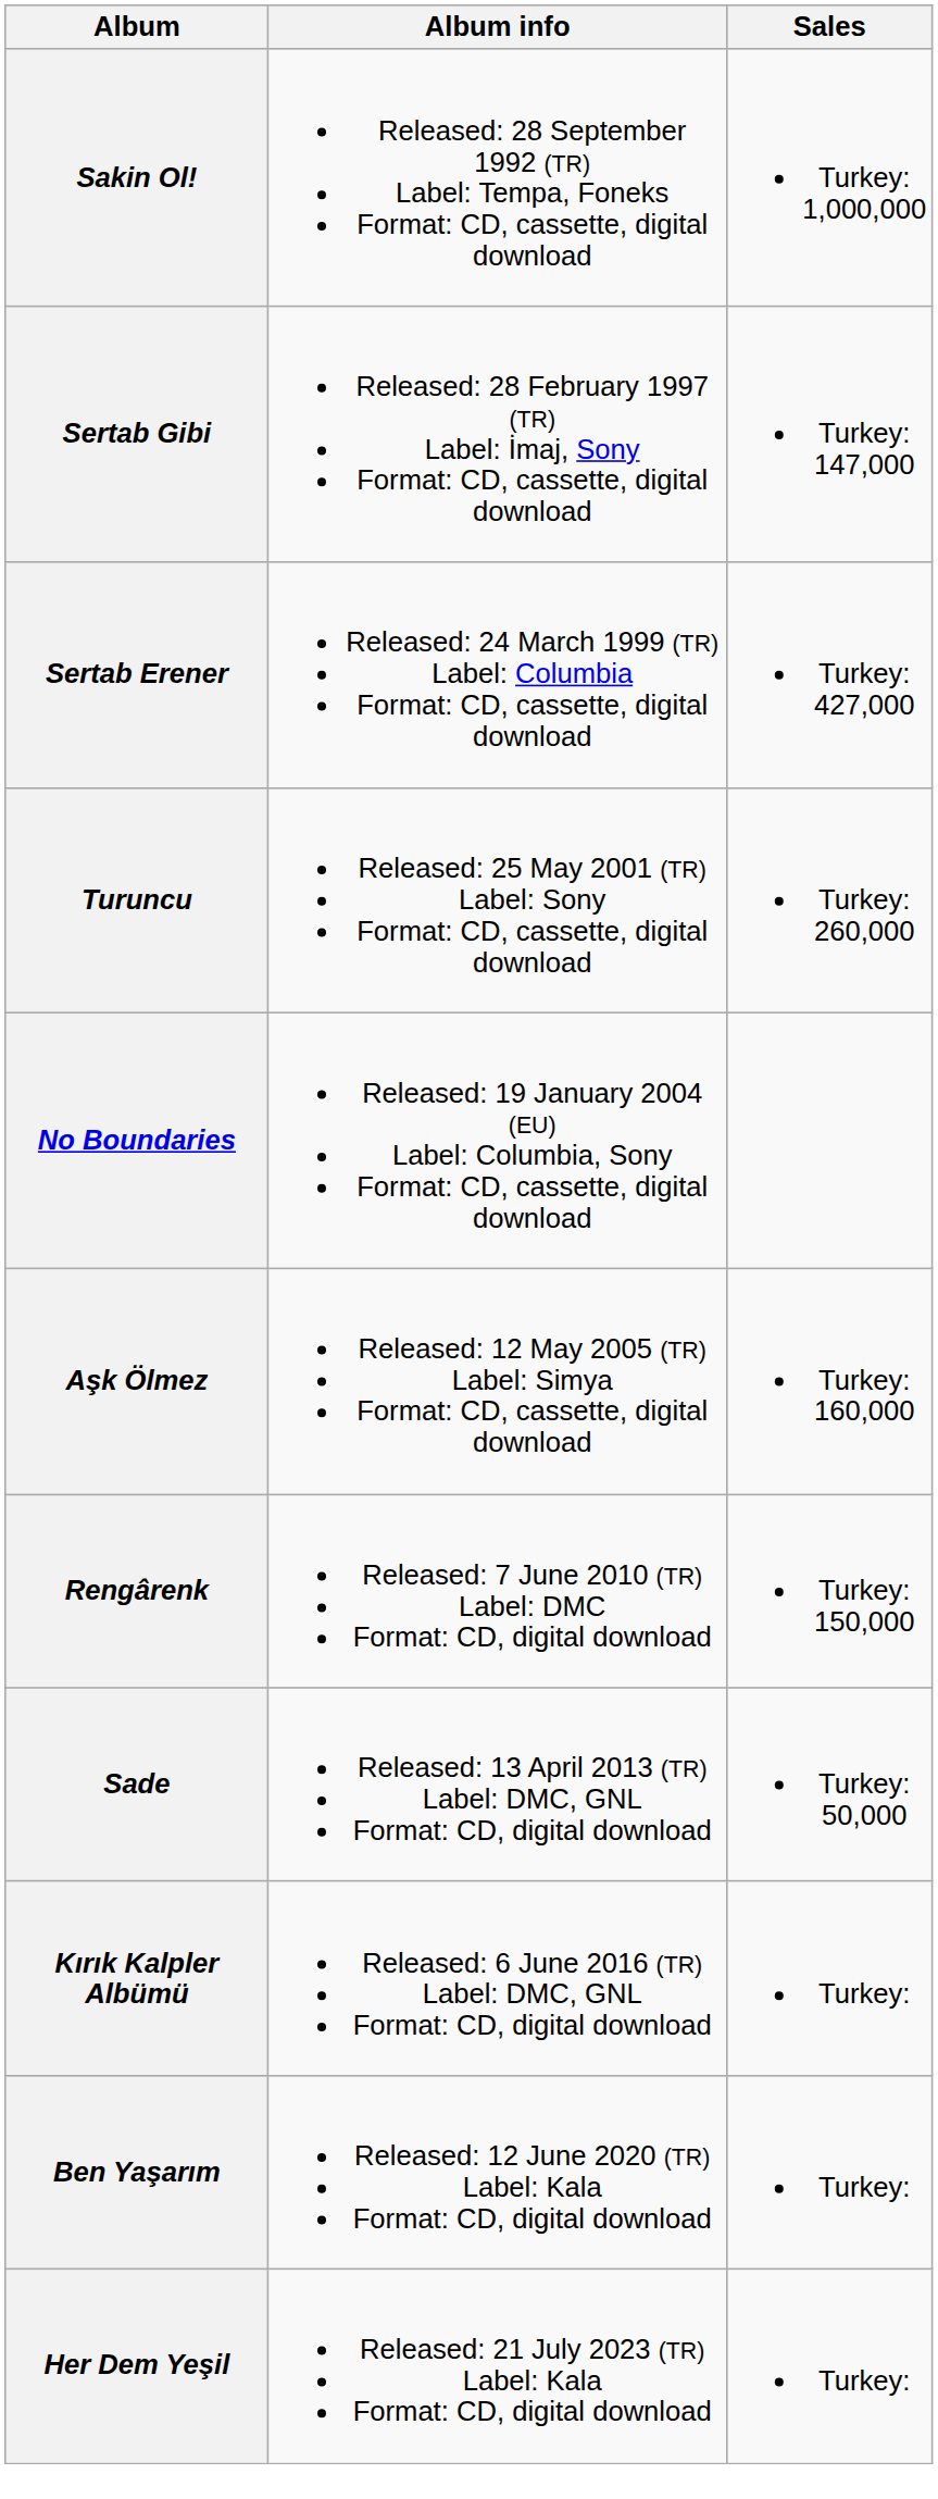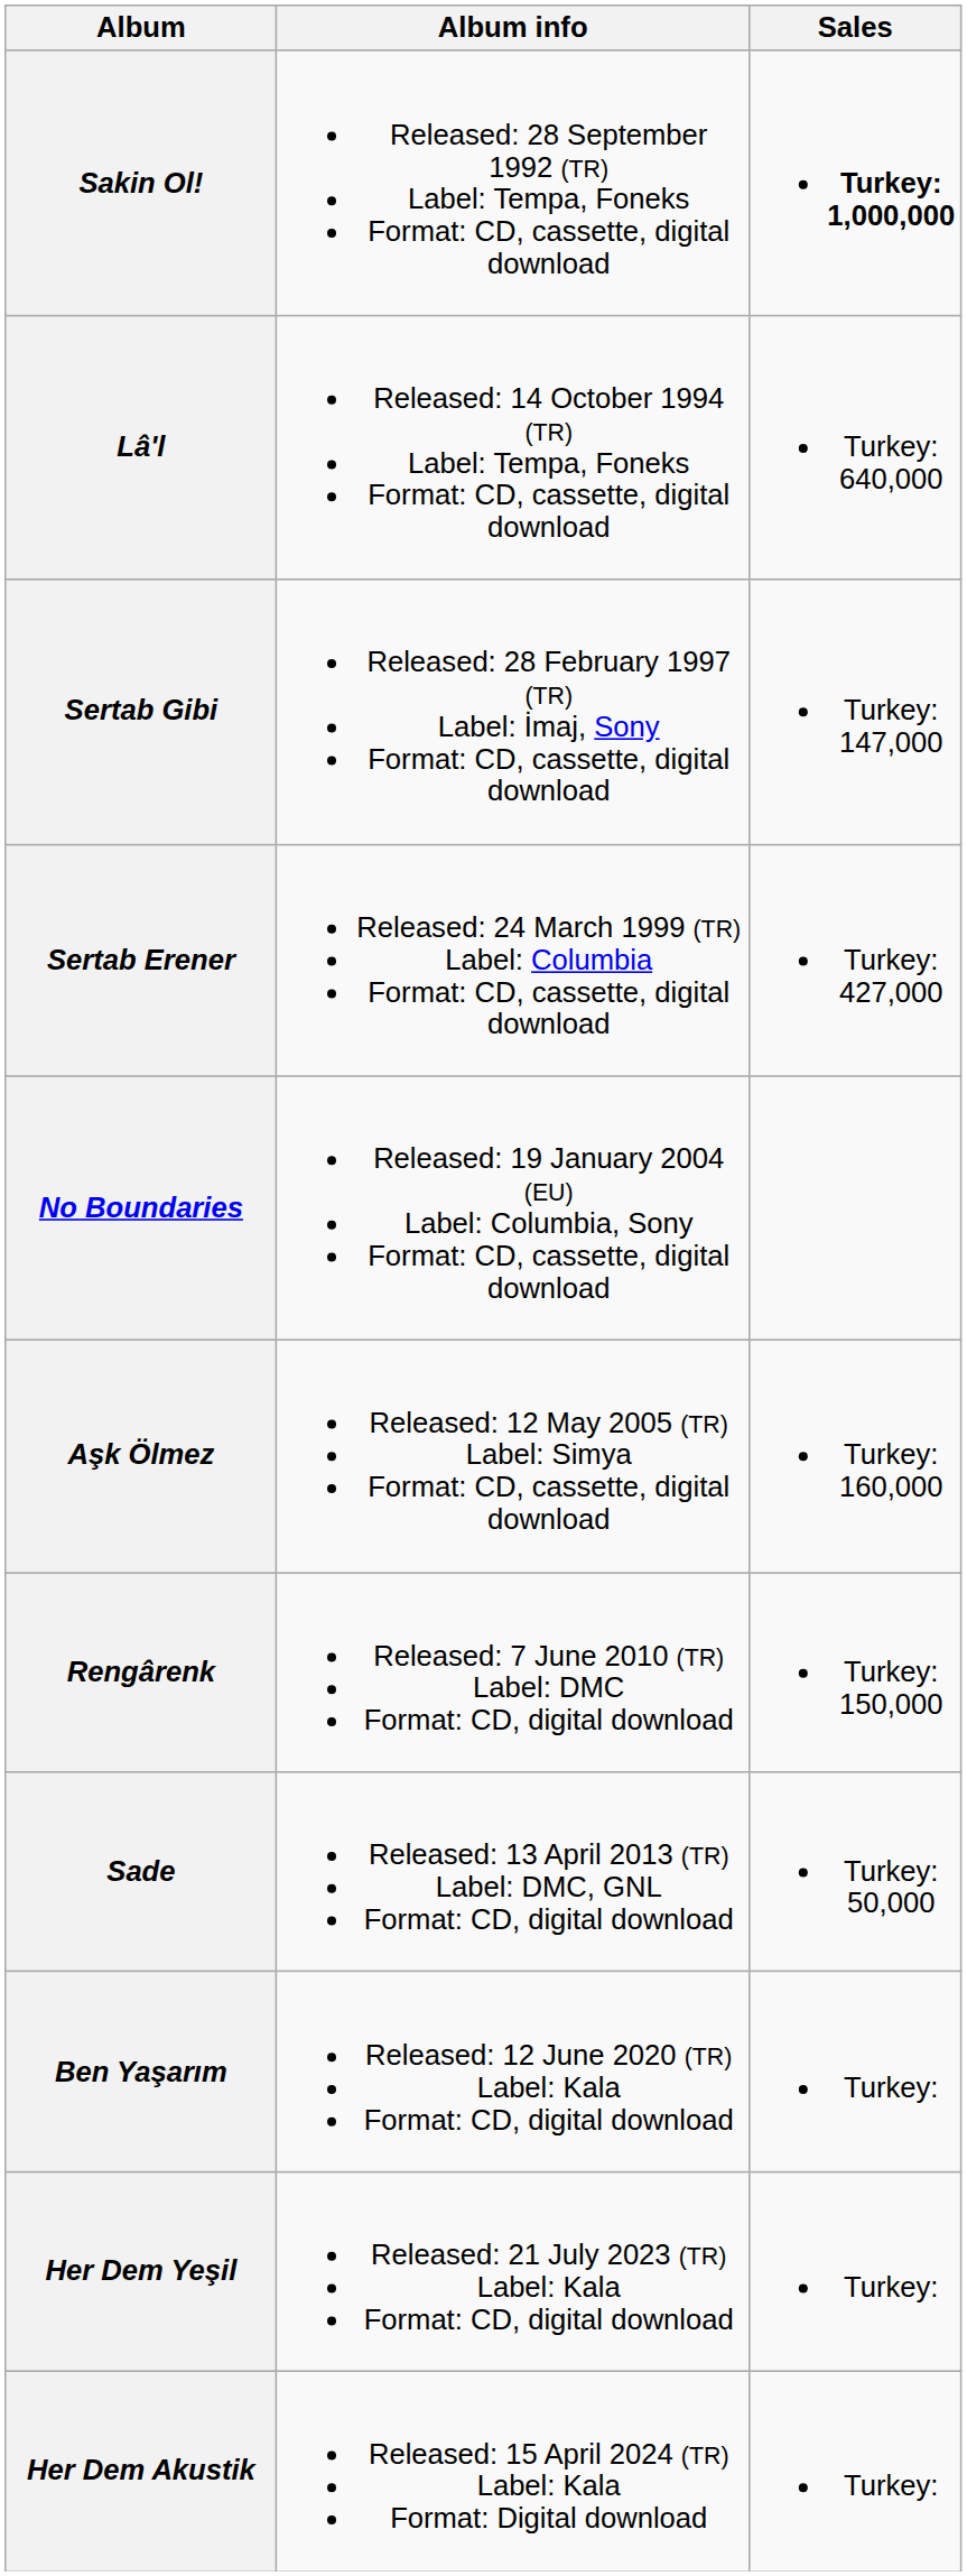Sakin Ol! | Sales: normal -> bold
+ row: Lâ'l | Released: 14 October 1994 (TR) Label: Tempa, Foneks Format: CD, cassette, digital download | Turkey: 640,000
- row: Turuncu | Released: 25 May 2001 (TR) Label: Sony Format: CD, cassette, digital download | Turkey: 260,000
- row: Kırık Kalpler Albümü | Released: 6 June 2016 (TR) Label: DMC, GNL Format: CD, digital download | Turkey:
+ row: Her Dem Akustik | Released: 15 April 2024 (TR) Label: Kala Format: Digital download | Turkey:
